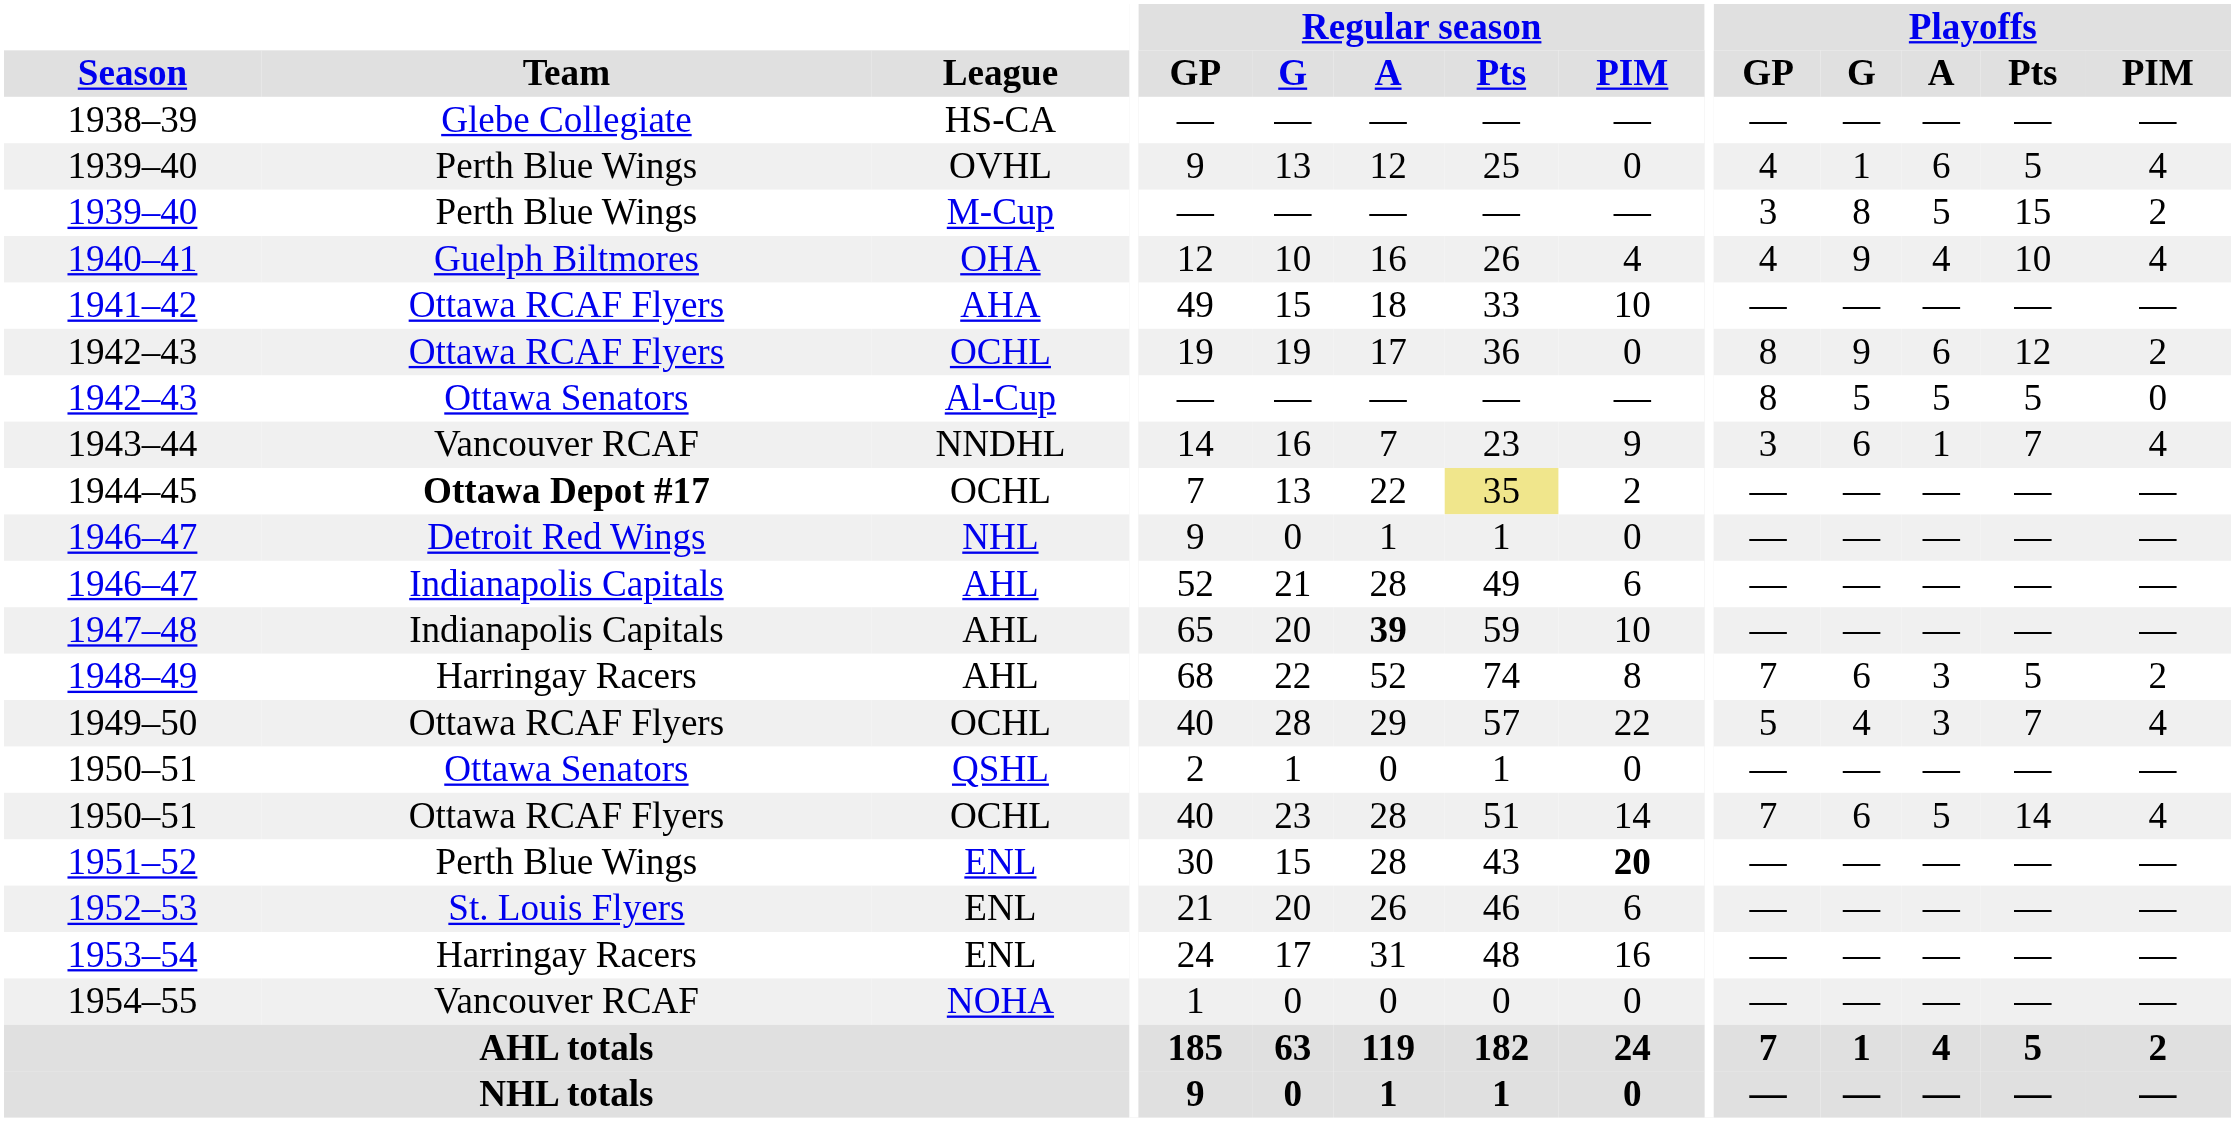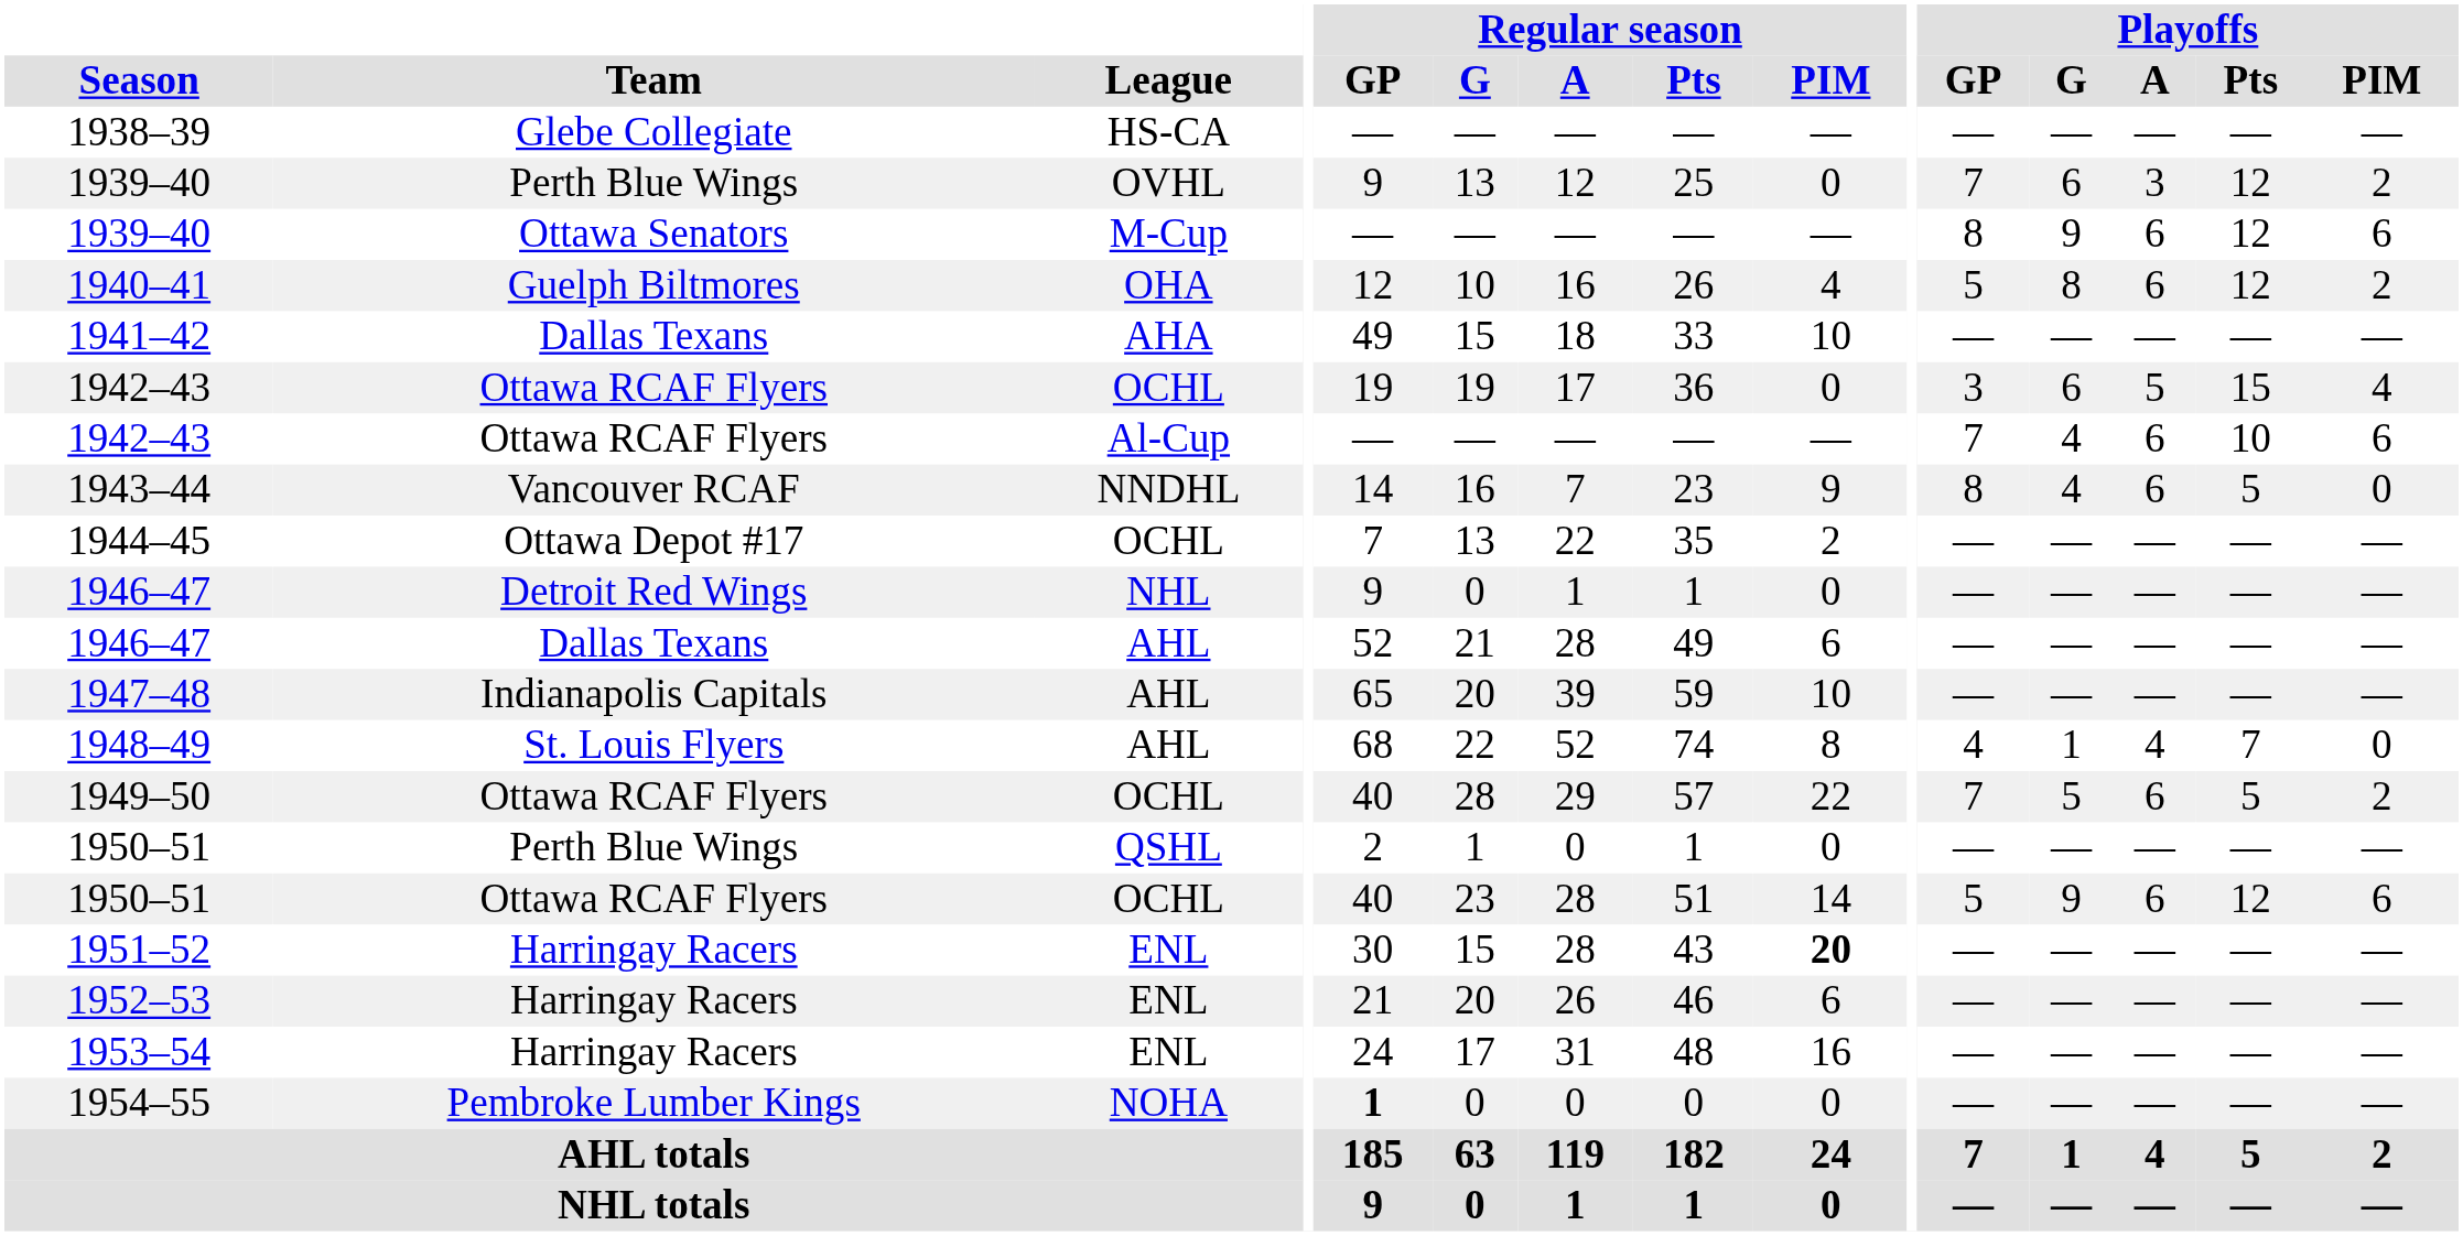1939–40 / OVHL | Playoffs / GP: 4 -> 7
1939–40 / OVHL | Playoffs / G: 1 -> 6
1939–40 / OVHL | Playoffs / A: 6 -> 3
1939–40 / OVHL | Playoffs / Pts: 5 -> 12
1939–40 / OVHL | Playoffs / PIM: 4 -> 2
1939–40 / M-Cup | Team: Perth Blue Wings -> Ottawa Senators
1939–40 / M-Cup | Playoffs / GP: 3 -> 8
1939–40 / M-Cup | Playoffs / G: 8 -> 9
1939–40 / M-Cup | Playoffs / A: 5 -> 6
1939–40 / M-Cup | Playoffs / Pts: 15 -> 12
1939–40 / M-Cup | Playoffs / PIM: 2 -> 6
1940–41 | Playoffs / GP: 4 -> 5
1940–41 | Playoffs / G: 9 -> 8
1940–41 | Playoffs / A: 4 -> 6
1940–41 | Playoffs / Pts: 10 -> 12
1940–41 | Playoffs / PIM: 4 -> 2
1941–42 | Team: Ottawa RCAF Flyers -> Dallas Texans
1942–43 / OCHL | Playoffs / GP: 8 -> 3
1942–43 / OCHL | Playoffs / G: 9 -> 6
1942–43 / OCHL | Playoffs / A: 6 -> 5
1942–43 / OCHL | Playoffs / Pts: 12 -> 15
1942–43 / OCHL | Playoffs / PIM: 2 -> 4
1942–43 / Al-Cup | Team: Ottawa Senators -> Ottawa RCAF Flyers
1942–43 / Al-Cup | Playoffs / GP: 8 -> 7
1942–43 / Al-Cup | Playoffs / G: 5 -> 4
1942–43 / Al-Cup | Playoffs / A: 5 -> 6
1942–43 / Al-Cup | Playoffs / Pts: 5 -> 10
1942–43 / Al-Cup | Playoffs / PIM: 0 -> 6
1943–44 | Playoffs / GP: 3 -> 8
1943–44 | Playoffs / G: 6 -> 4
1943–44 | Playoffs / A: 1 -> 6
1943–44 | Playoffs / Pts: 7 -> 5
1943–44 | Playoffs / PIM: 4 -> 0
1944–45 | Team: bold -> normal
1944–45 | Regular season / Pts: khaki background -> no background
1946–47 / AHL | Team: Indianapolis Capitals -> Dallas Texans
1947–48 | Regular season / A: bold -> normal
1948–49 | Team: Harringay Racers -> St. Louis Flyers
1948–49 | Playoffs / GP: 7 -> 4
1948–49 | Playoffs / G: 6 -> 1
1948–49 | Playoffs / A: 3 -> 4
1948–49 | Playoffs / Pts: 5 -> 7
1948–49 | Playoffs / PIM: 2 -> 0
1949–50 | Playoffs / GP: 5 -> 7
1949–50 | Playoffs / G: 4 -> 5
1949–50 | Playoffs / A: 3 -> 6
1949–50 | Playoffs / Pts: 7 -> 5
1949–50 | Playoffs / PIM: 4 -> 2
1950–51 / QSHL | Team: Ottawa Senators -> Perth Blue Wings
1950–51 / OCHL | Playoffs / GP: 7 -> 5
1950–51 / OCHL | Playoffs / G: 6 -> 9
1950–51 / OCHL | Playoffs / A: 5 -> 6
1950–51 / OCHL | Playoffs / Pts: 14 -> 12
1950–51 / OCHL | Playoffs / PIM: 4 -> 6
1951–52 | Team: Perth Blue Wings -> Harringay Racers
1952–53 | Team: St. Louis Flyers -> Harringay Racers
1954–55 | Team: Vancouver RCAF -> Pembroke Lumber Kings
1954–55 | Regular season / GP: normal -> bold
